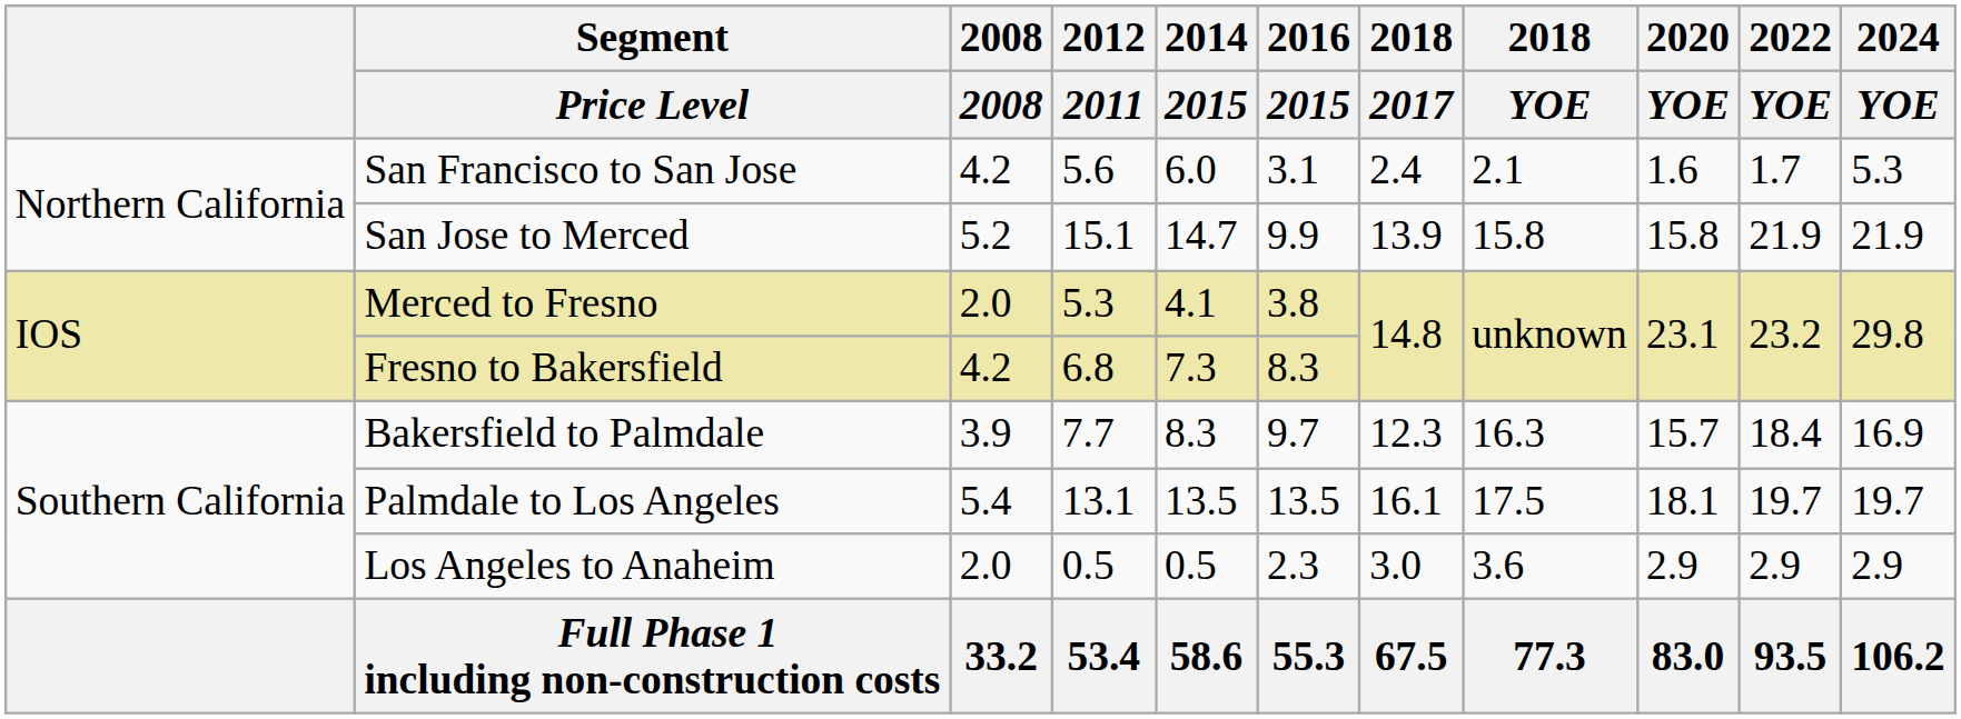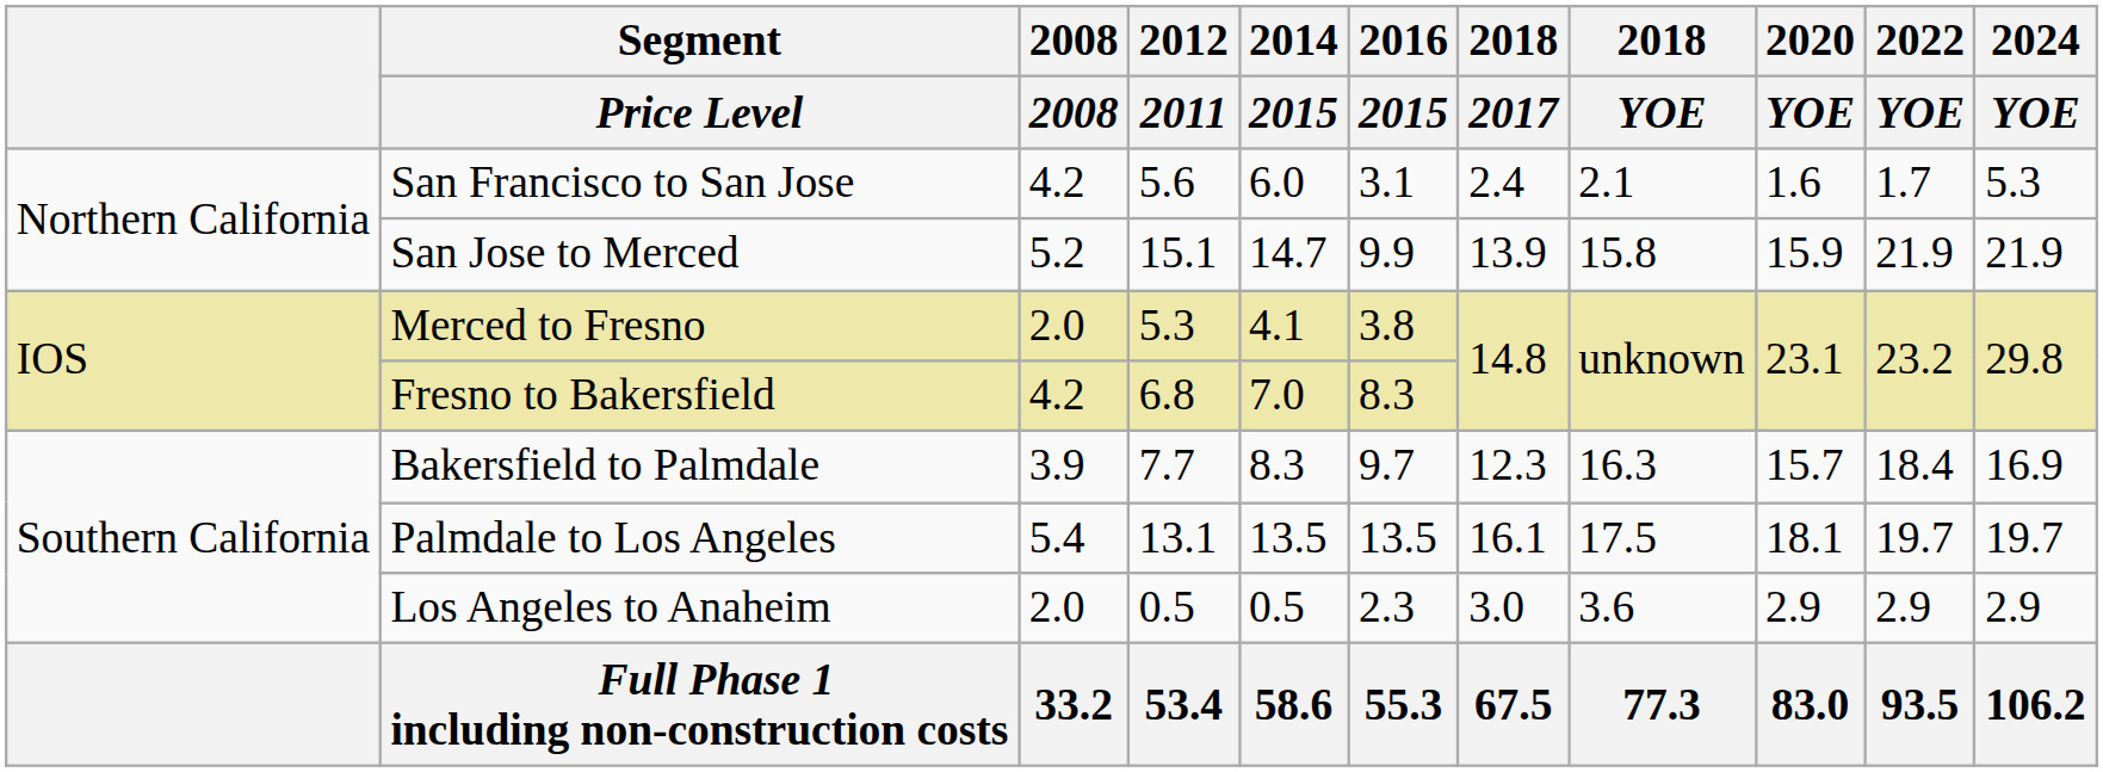San Jose to Merced | 2020 / YOE: 15.8 -> 15.9
Fresno to Bakersfield | 2014 / 2015: 7.3 -> 7.0
